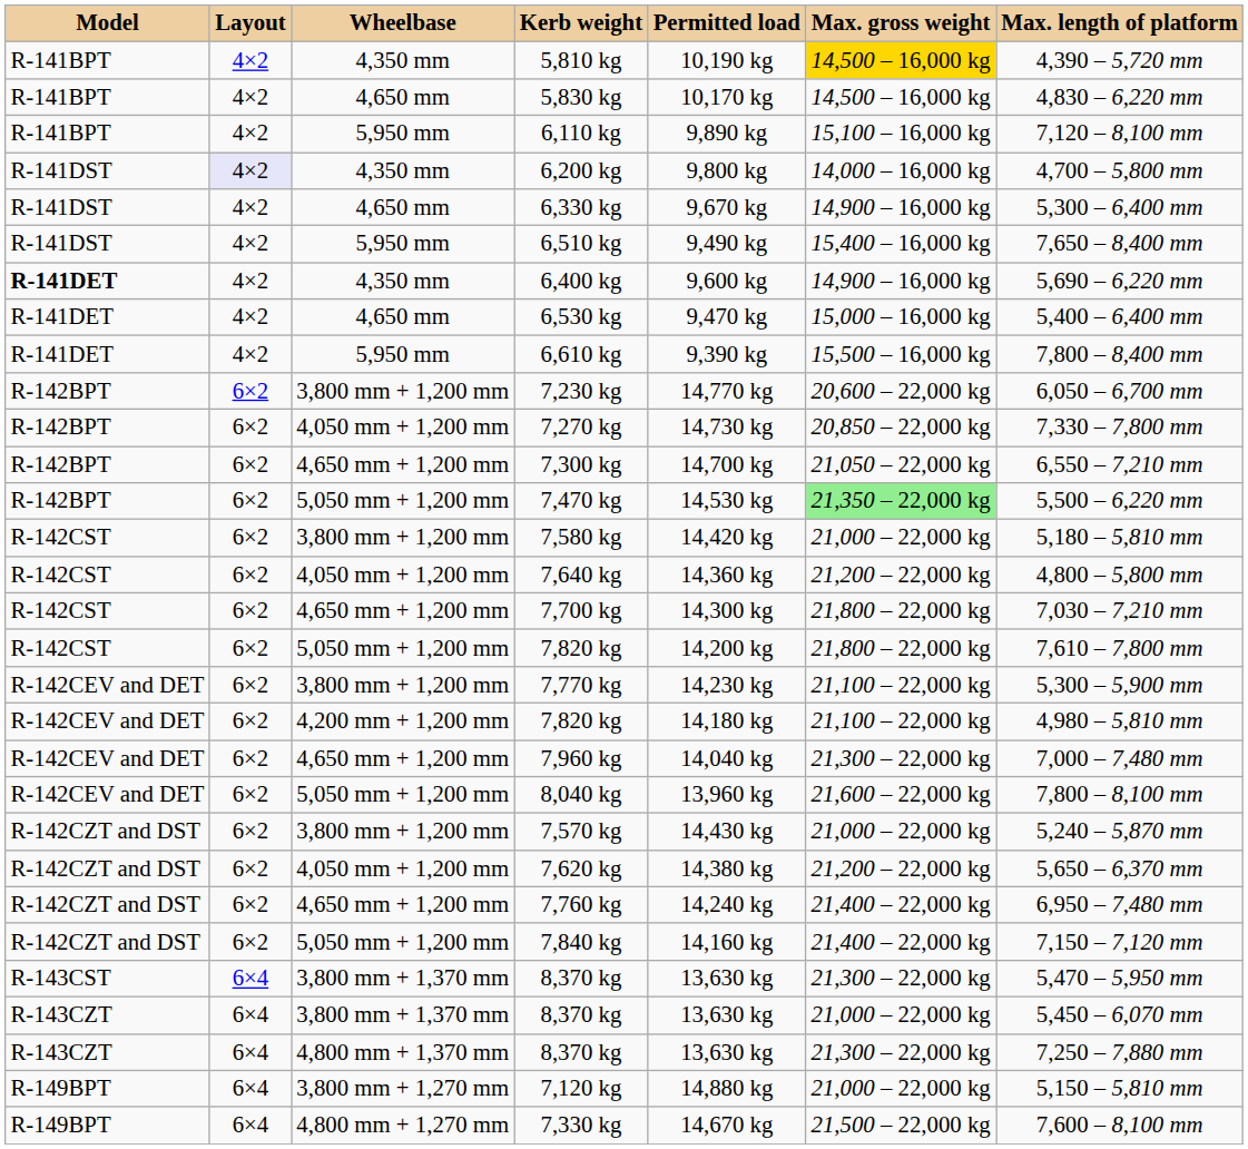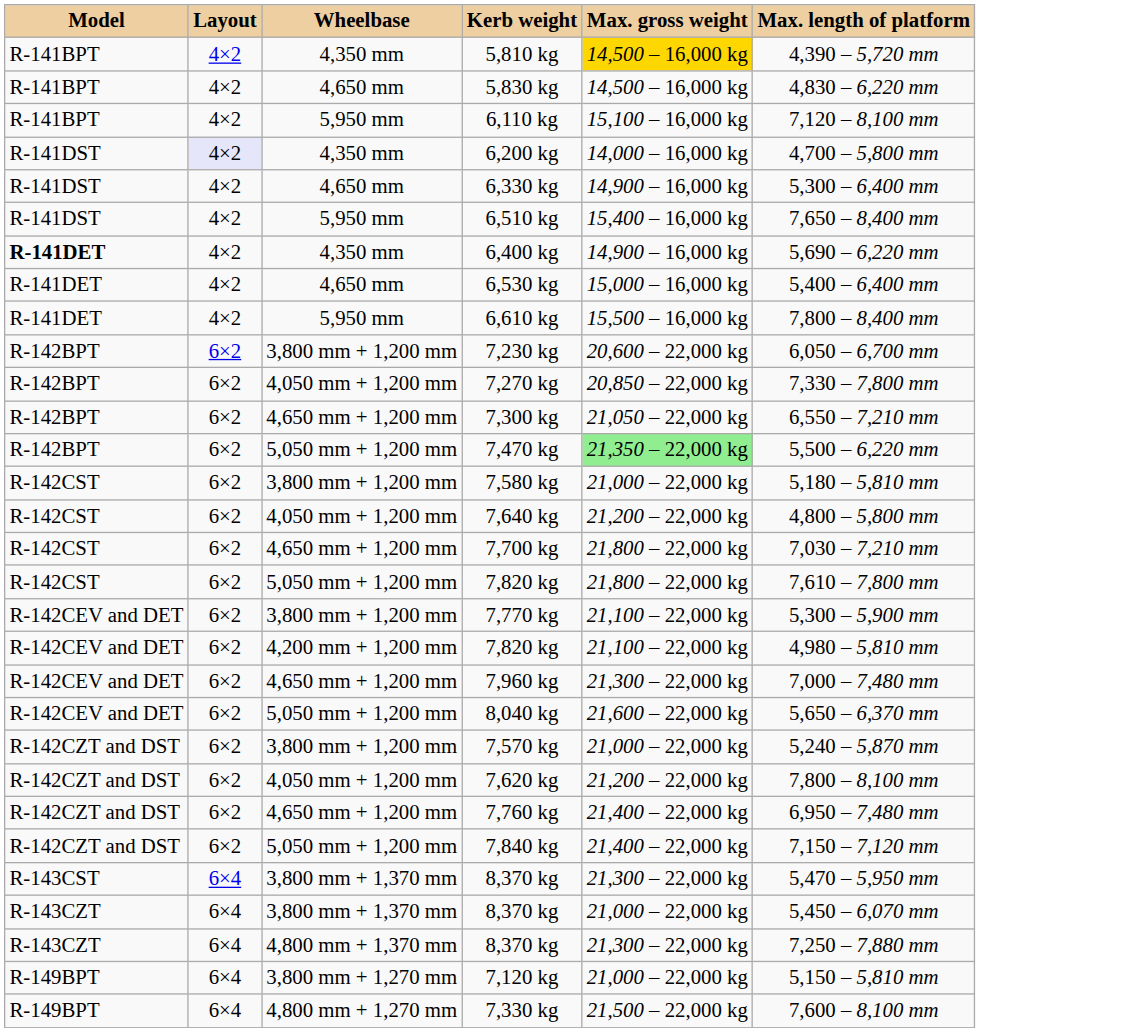- column: Permitted load | 10,190 kg | 10,170 kg | 9,890 kg | 9,800 kg | 9,670 kg | 9,490 kg | 9,600 kg | 9,470 kg | 9,390 kg | 14,770 kg | 14,730 kg | 14,700 kg | 14,530 kg | 14,420 kg | 14,360 kg | 14,300 kg | 14,200 kg | 14,230 kg | 14,180 kg | 14,040 kg | 13,960 kg | 14,430 kg | 14,380 kg | 14,240 kg | 14,160 kg | 13,630 kg | 13,630 kg | 13,630 kg | 14,880 kg | 14,670 kg
8,040 kg | Max. length of platform: 7,800 – 8,100 mm -> 5,650 – 6,370 mm
7,620 kg | Max. length of platform: 5,650 – 6,370 mm -> 7,800 – 8,100 mm
